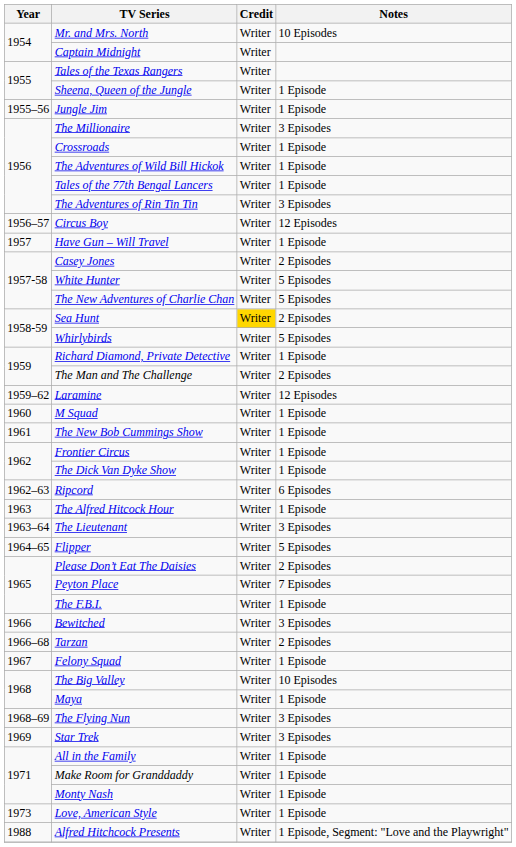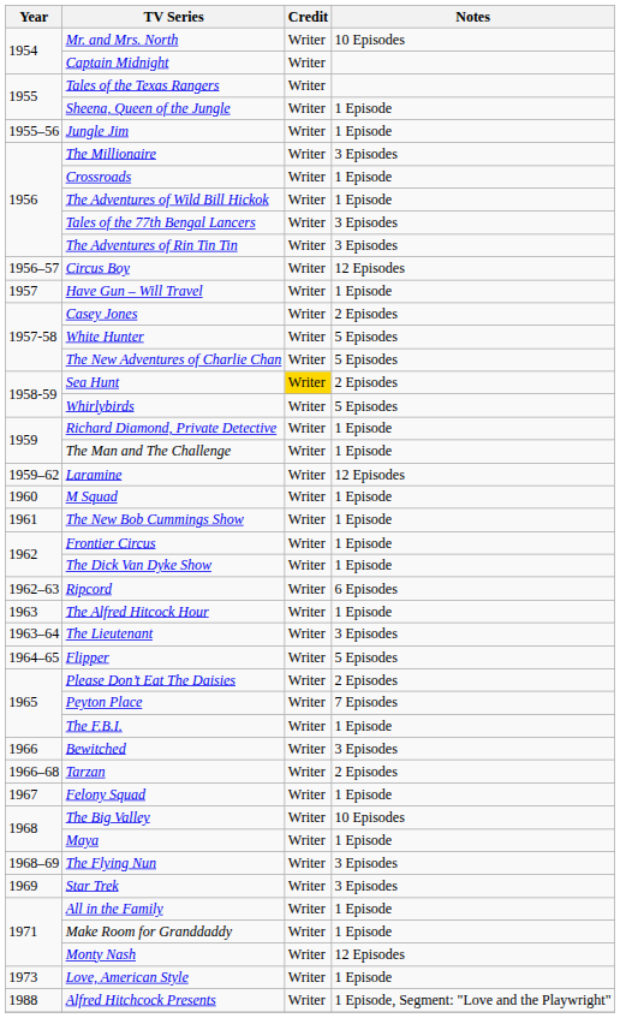Tales of the 77th Bengal Lancers | Notes: 1 Episode -> 3 Episodes
The Man and The Challenge | Notes: 2 Episodes -> 1 Episode
Monty Nash | Notes: 1 Episode -> 12 Episodes
